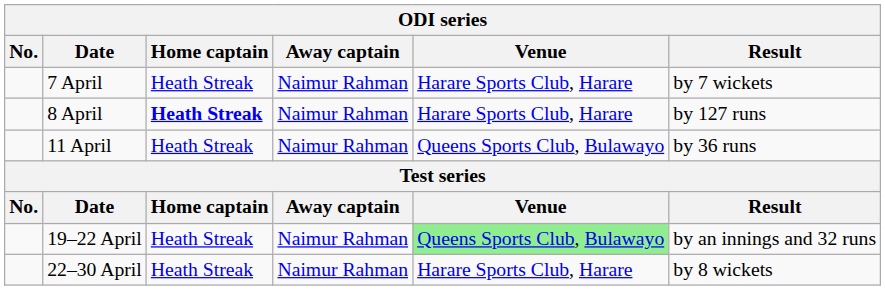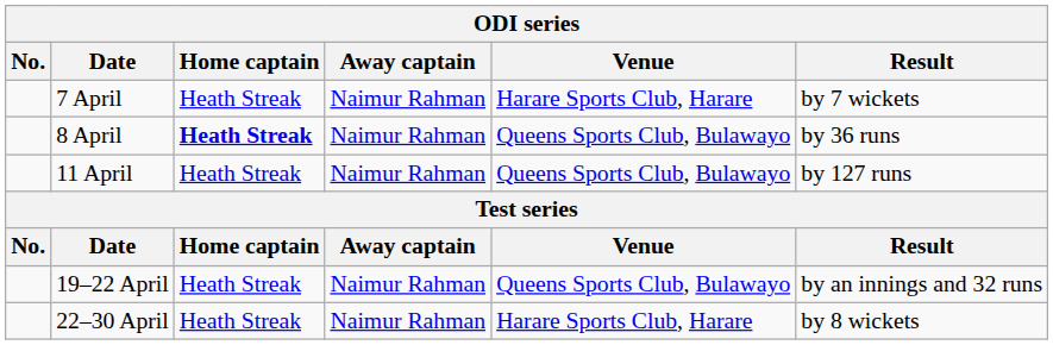8 April | Venue: Harare Sports Club, Harare -> Queens Sports Club, Bulawayo
8 April | Result: by 127 runs -> by 36 runs
11 April | Result: by 36 runs -> by 127 runs
19–22 April | Venue: lightgreen background -> no background
